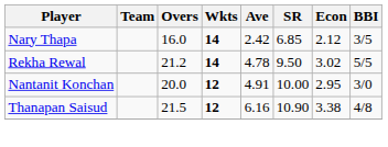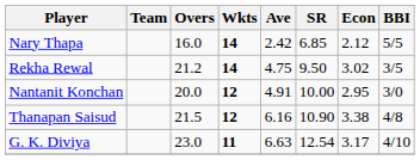Nary Thapa | BBI: 3/5 -> 5/5
Rekha Rewal | Ave: 4.78 -> 4.75
Rekha Rewal | BBI: 5/5 -> 3/5
+ row: G. K. Diviya | 23.0 | 11 | 6.63 | 12.54 | 3.17 | 4/10
